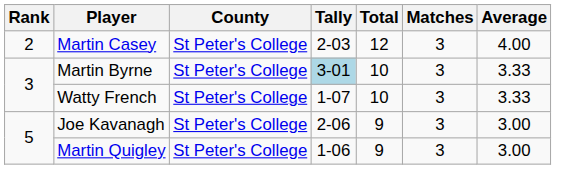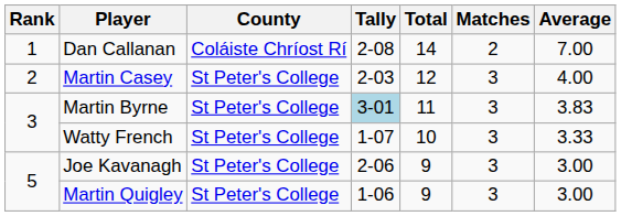+ row: 1 | Dan Callanan | Coláiste Chríost Rí | 2-08 | 14 | 2 | 7.00
Martin Byrne | Total: 10 -> 11
Martin Byrne | Average: 3.33 -> 3.83
